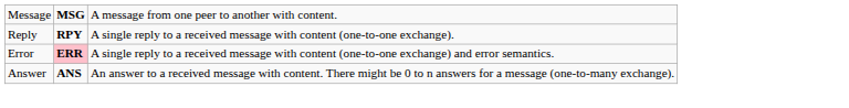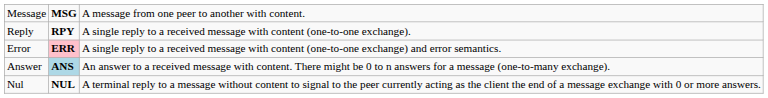Answer | column 2: no background -> lightblue background
+ row: Nul | NUL | A terminal reply to a message without content to signal to the peer currently acting as the client the end of a message exchange with 0 or more answers.
